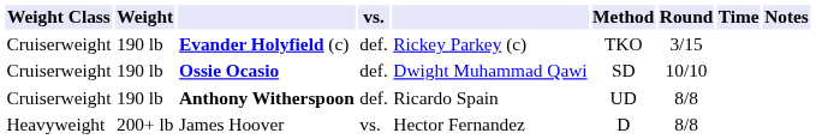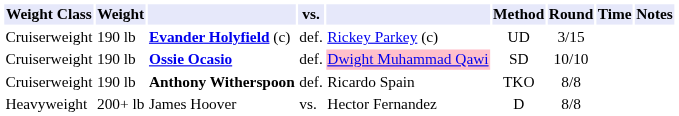Evander Holyfield (c) | Method: TKO -> UD
Ossie Ocasio | column 5: no background -> pink background
Anthony Witherspoon | Method: UD -> TKO
